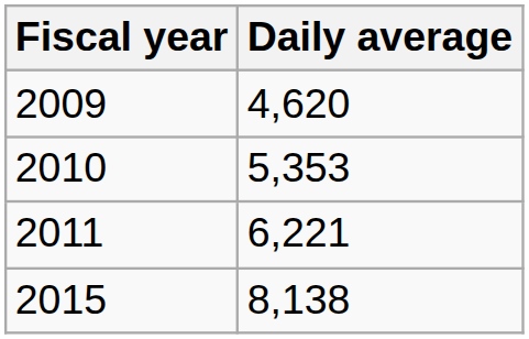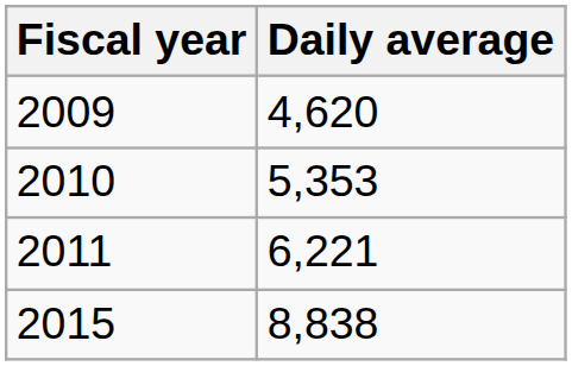2015 | Daily average: 8,138 -> 8,838
